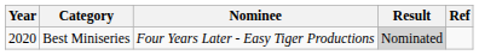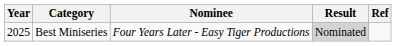Best Miniseries | Year: 2020 -> 2025
